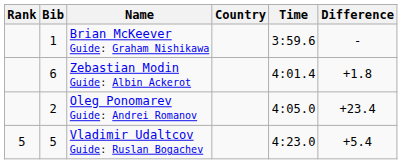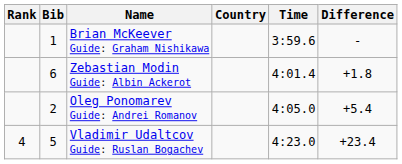Oleg Ponomarev Guide: Andrei Romanov | Difference: +23.4 -> +5.4
Vladimir Udaltcov Guide: Ruslan Bogachev | Rank: 5 -> 4
Vladimir Udaltcov Guide: Ruslan Bogachev | Difference: +5.4 -> +23.4
